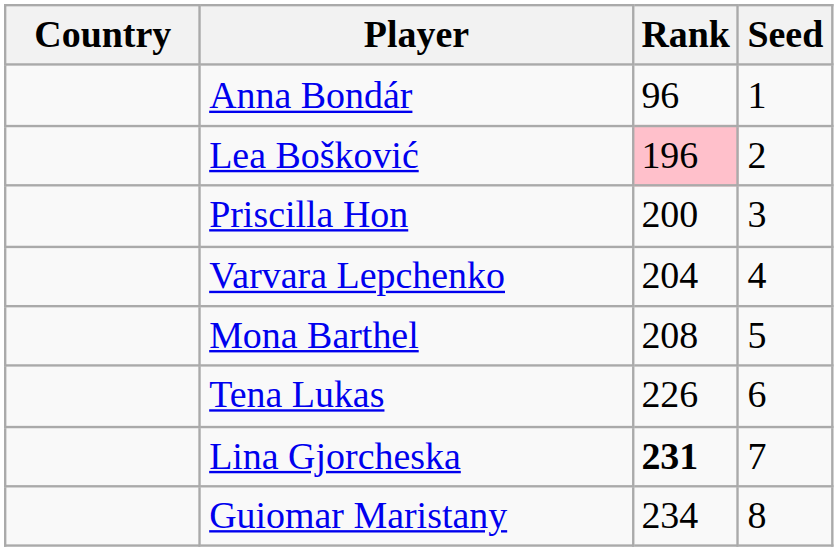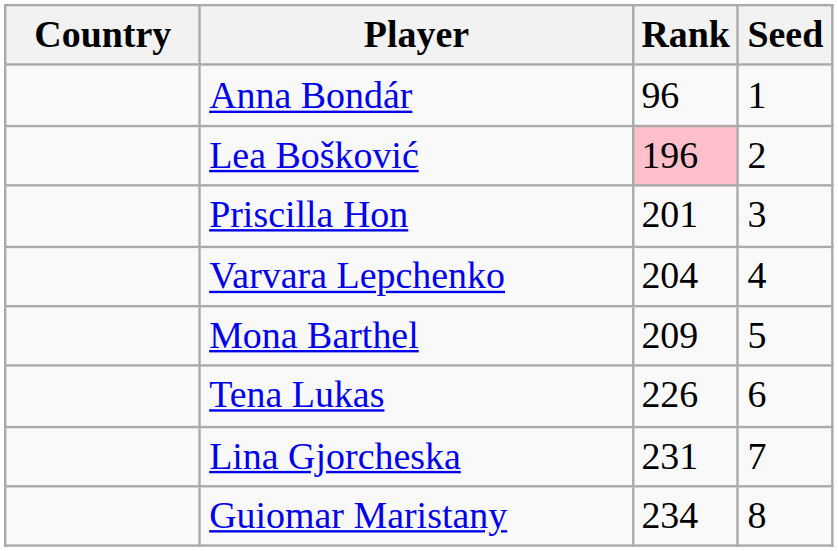Priscilla Hon | Rank: 200 -> 201
Mona Barthel | Rank: 208 -> 209
Lina Gjorcheska | Rank: bold -> normal
